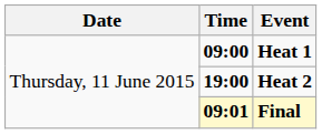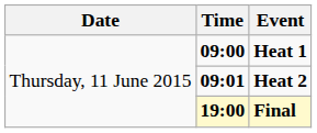Heat 2 | Time: 19:00 -> 09:01
Final | Time: 09:01 -> 19:00
